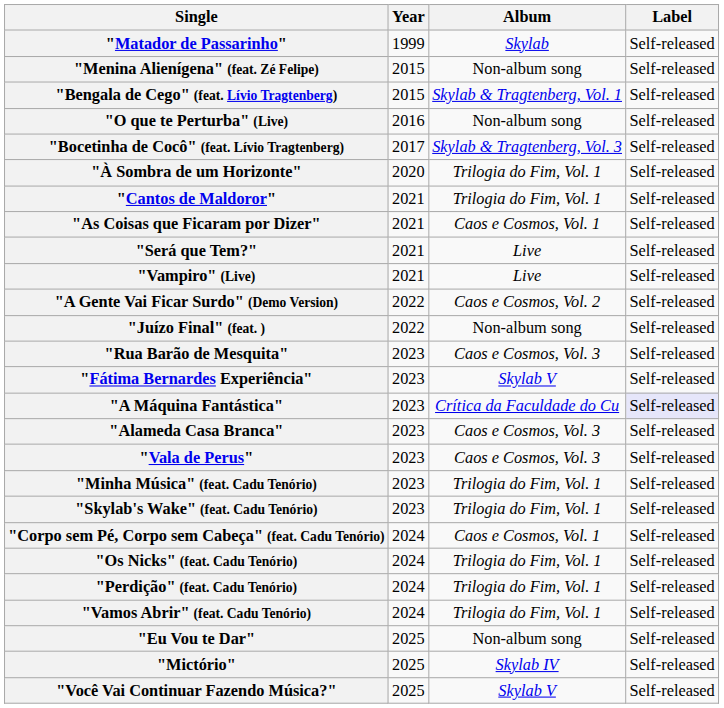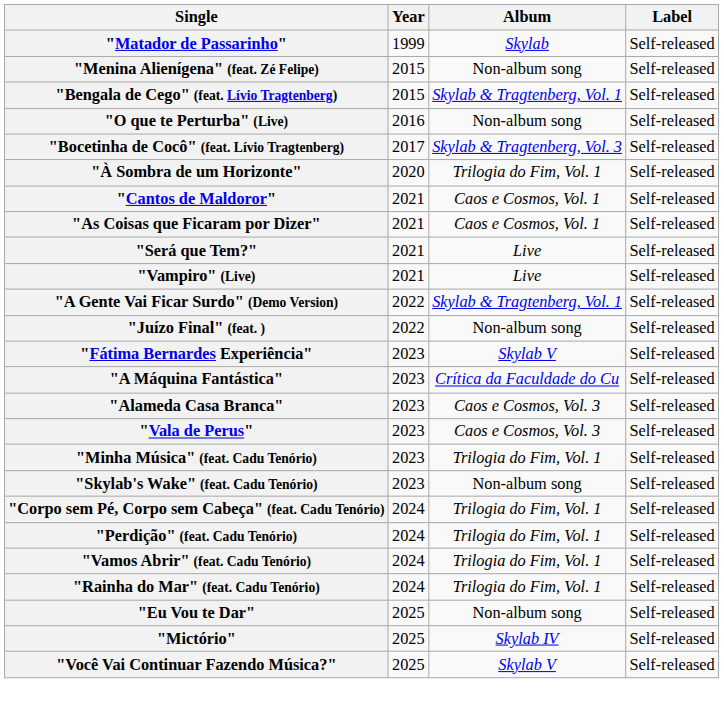"Cantos de Maldoror" | Album: Trilogia do Fim, Vol. 1 -> Caos e Cosmos, Vol. 1
"A Gente Vai Ficar Surdo" (Demo Version) | Album: Caos e Cosmos, Vol. 2 -> Skylab & Tragtenberg, Vol. 1
- row: "Rua Barão de Mesquita" | 2023 | Caos e Cosmos, Vol. 3 | Self-released
"A Máquina Fantástica" | Label: lavender background -> no background
"Skylab's Wake" (feat. Cadu Tenório) | Album: Trilogia do Fim, Vol. 1 -> Non-album song
"Corpo sem Pé, Corpo sem Cabeça" (feat. Cadu Tenório) | Album: Caos e Cosmos, Vol. 1 -> Trilogia do Fim, Vol. 1
- row: "Os Nicks" (feat. Cadu Tenório) | 2024 | Trilogia do Fim, Vol. 1 | Self-released
+ row: "Rainha do Mar" (feat. Cadu Tenório) | 2024 | Trilogia do Fim, Vol. 1 | Self-released
